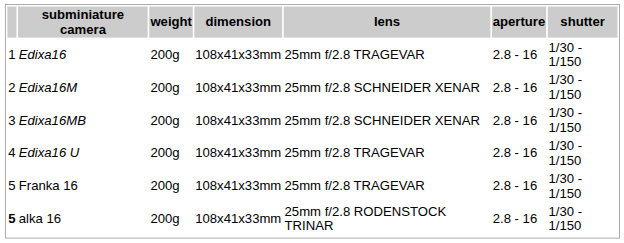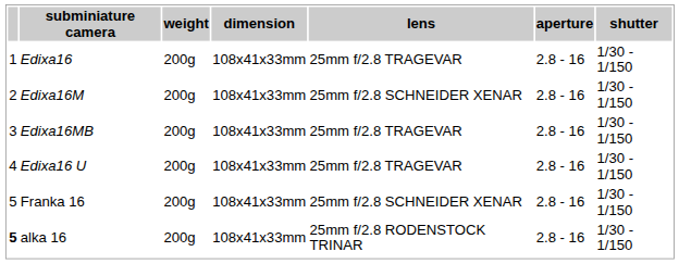Edixa16MB | lens: 25mm f/2.8 SCHNEIDER XENAR -> 25mm f/2.8 TRAGEVAR
Franka 16 | lens: 25mm f/2.8 TRAGEVAR -> 25mm f/2.8 SCHNEIDER XENAR
